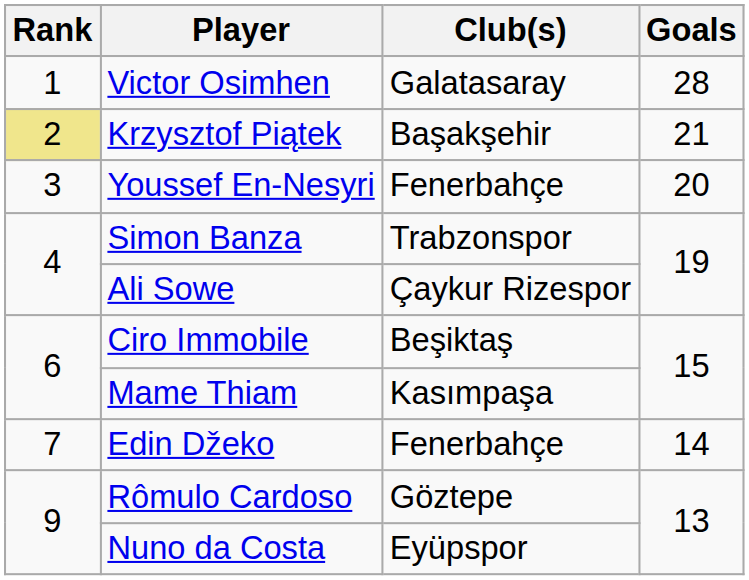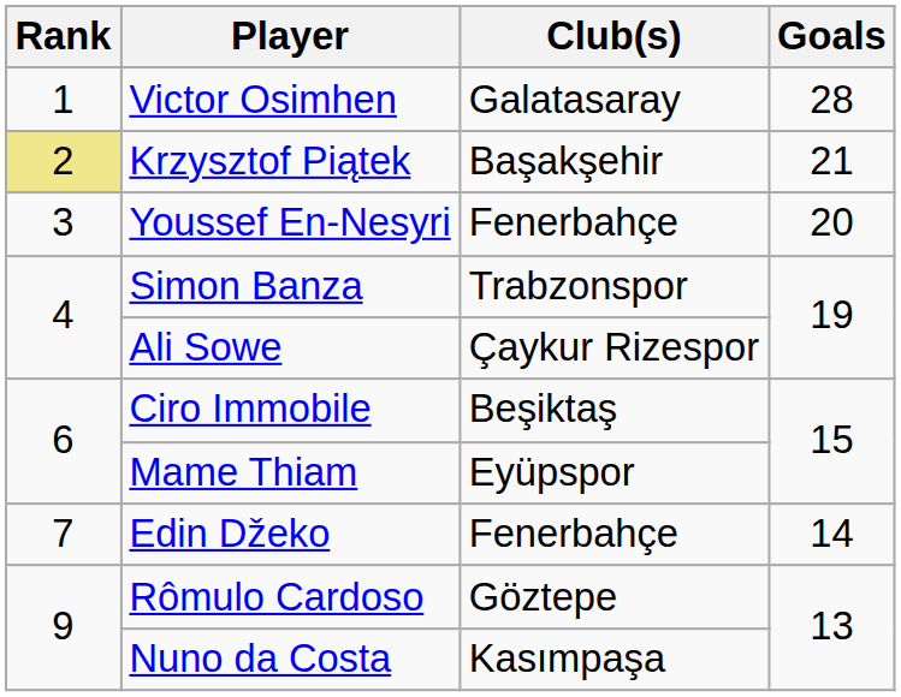Mame Thiam | Club(s): Kasımpaşa -> Eyüpspor
Nuno da Costa | Club(s): Eyüpspor -> Kasımpaşa
